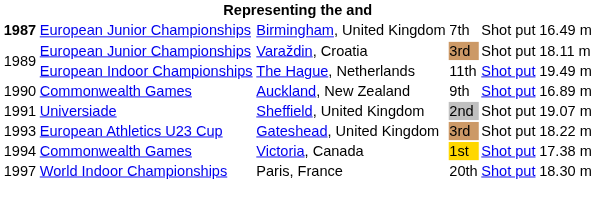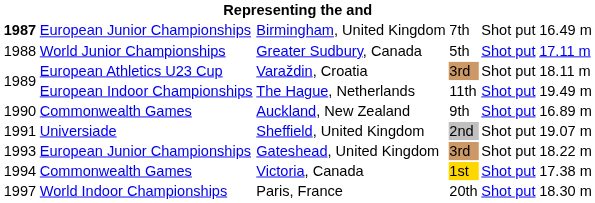+ row: 1988 | World Junior Championships | Greater Sudbury, Canada | 5th | Shot put | 17.11 m
Varaždin, Croatia | column 2: European Junior Championships -> European Athletics U23 Cup
Gateshead, United Kingdom | column 2: European Athletics U23 Cup -> European Junior Championships
